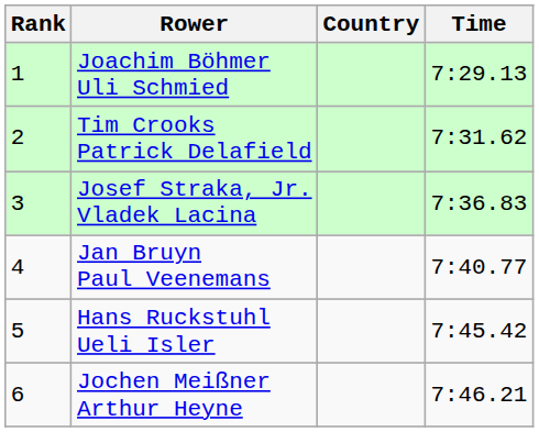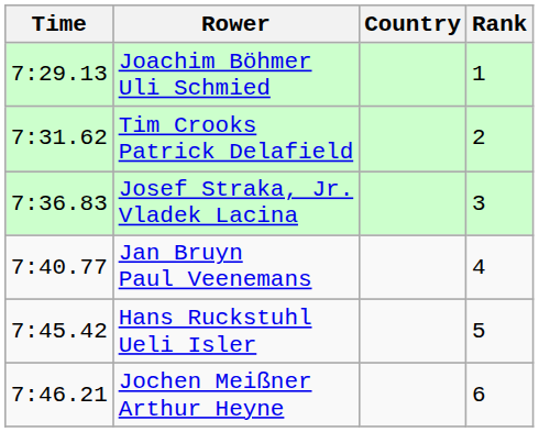columns swapped: Rank <-> Time
